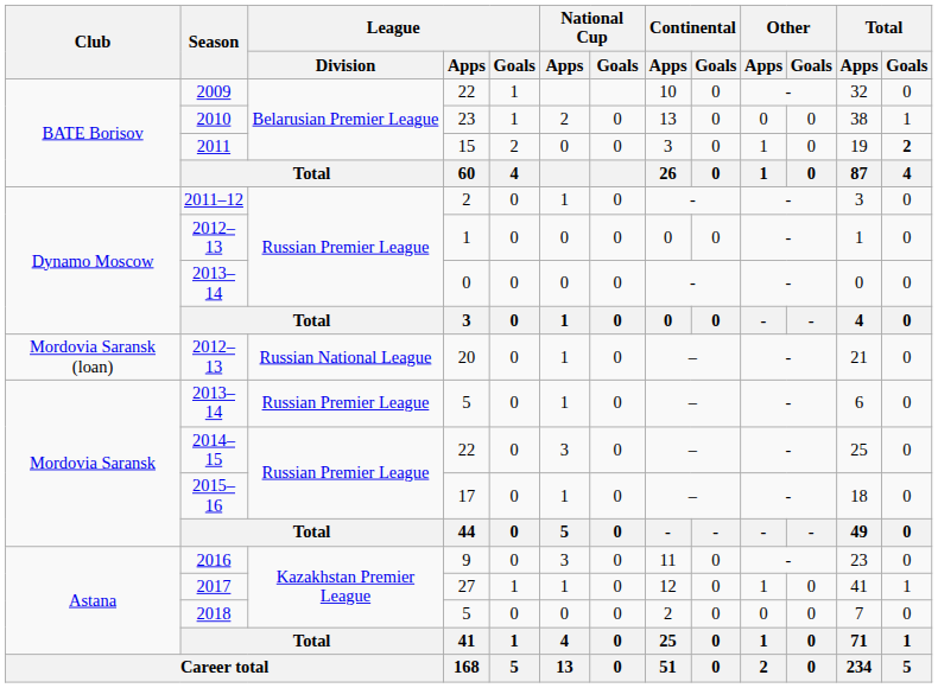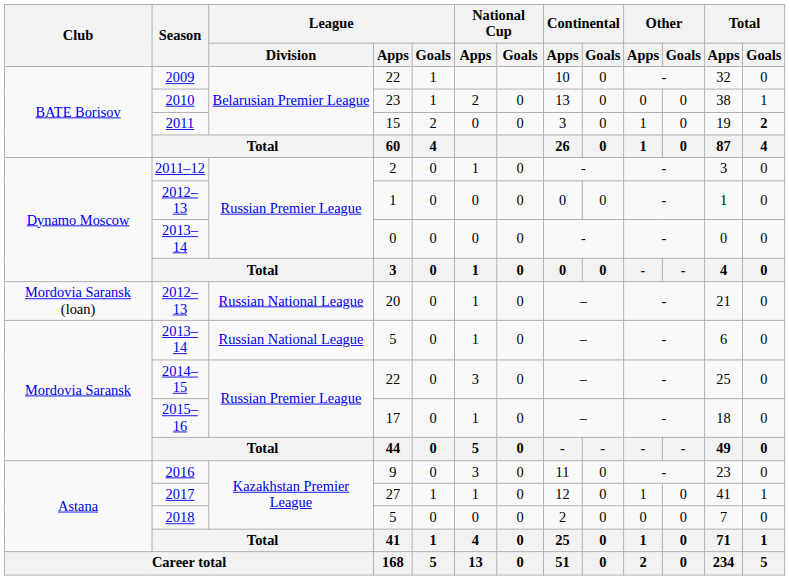2013–14 / 5 | League / Division: Russian Premier League -> Russian National League
